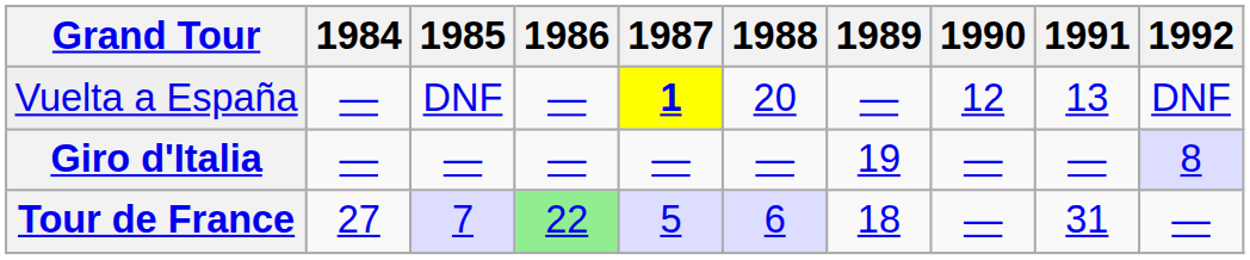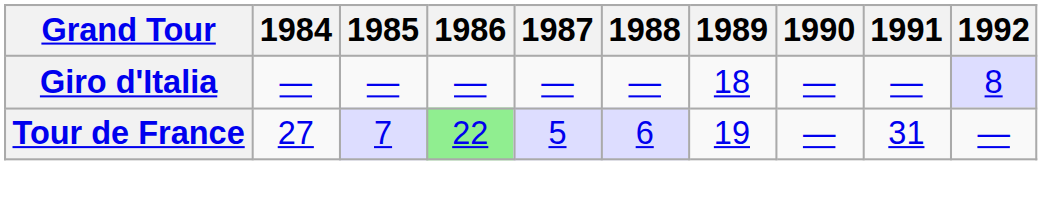- row: Vuelta a España | — | DNF | — | 1 | 20 | — | 12 | 13 | DNF
Giro d'Italia | 1989: 19 -> 18
Tour de France | 1989: 18 -> 19
